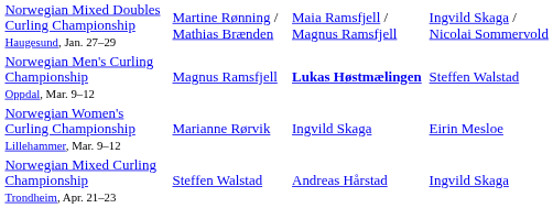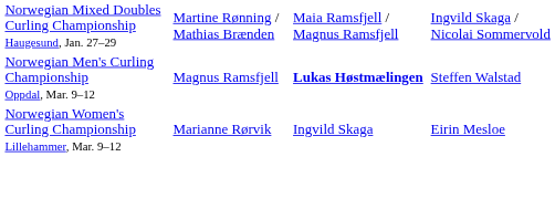- row: Norwegian Mixed Curling Championship Trondheim, Apr. 21–23 | Steffen Walstad | Andreas Hårstad | Ingvild Skaga
